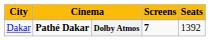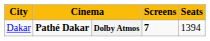Dolby Atmos | Seats: 1392 -> 1394
